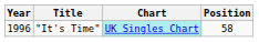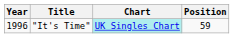"It's Time" | Position: 58 -> 59
